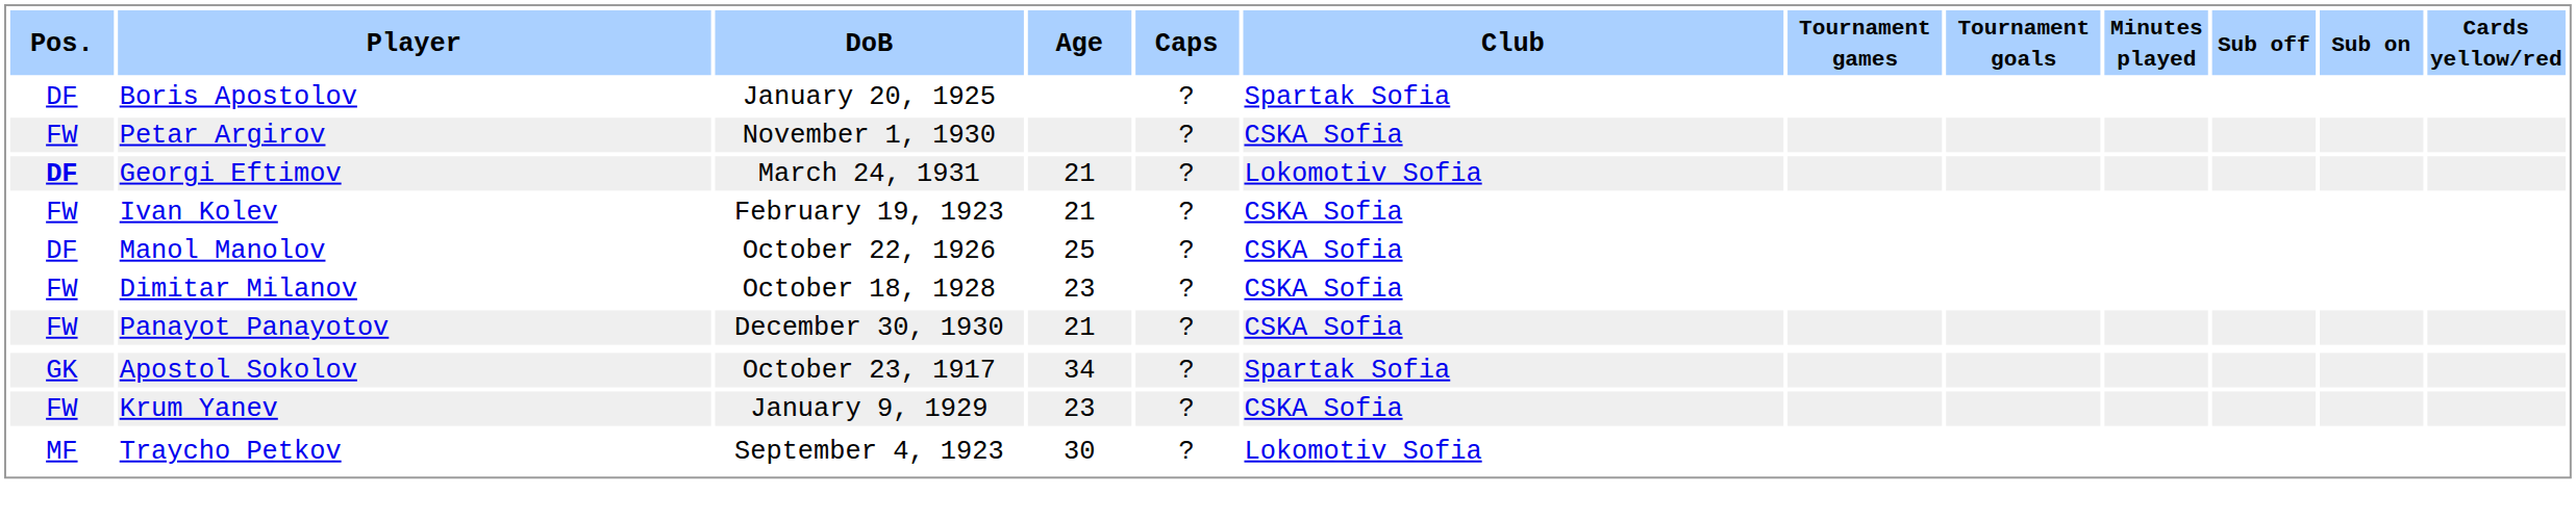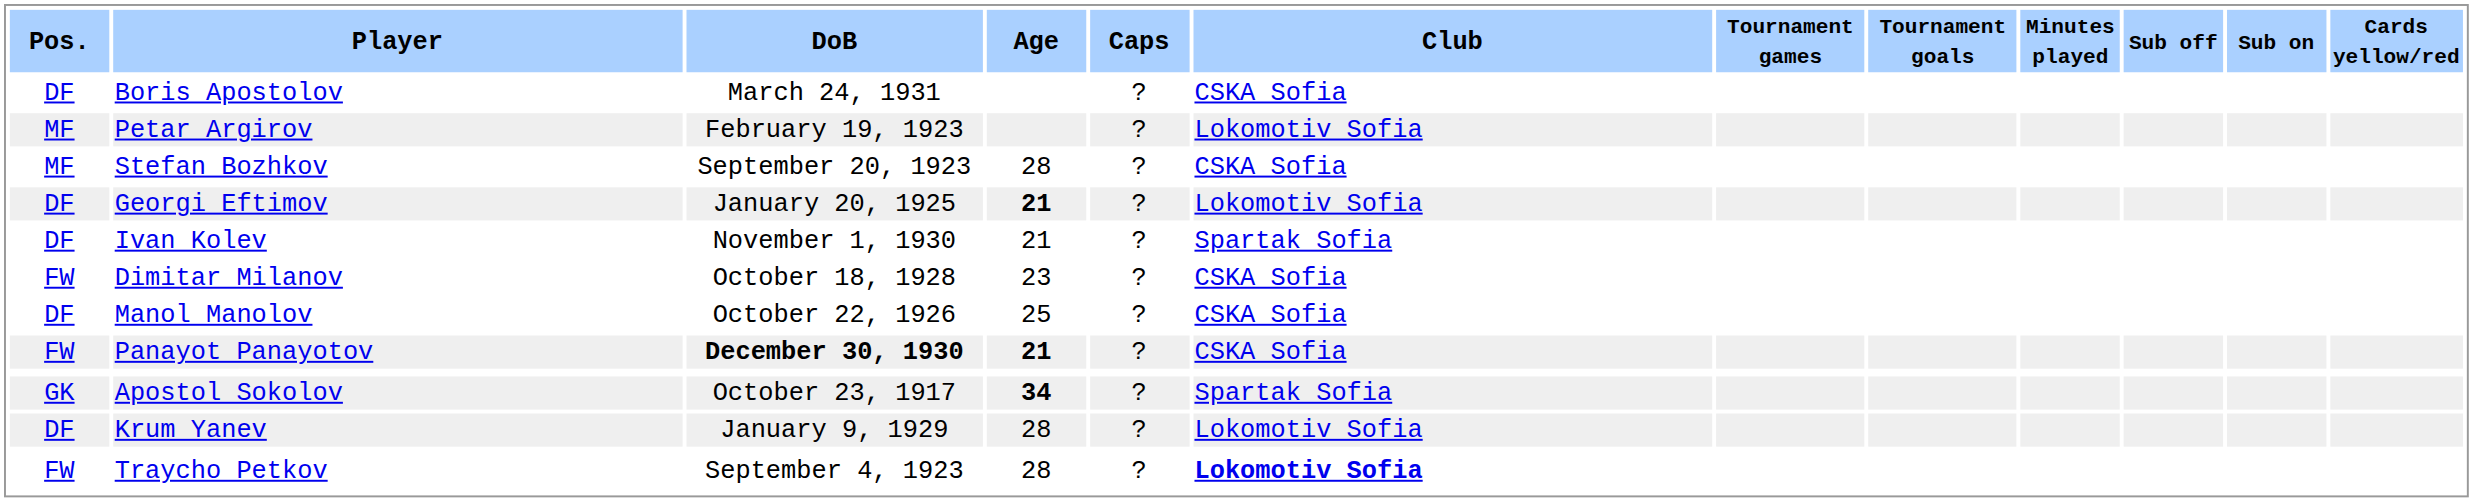Boris Apostolov | DoB: January 20, 1925 -> March 24, 1931
Boris Apostolov | Club: Spartak Sofia -> CSKA Sofia
Petar Argirov | Pos.: FW -> MF
Petar Argirov | DoB: November 1, 1930 -> February 19, 1923
Petar Argirov | Club: CSKA Sofia -> Lokomotiv Sofia
+ row: MF | Stefan Bozhkov | September 20, 1923 | 28 | ? | CSKA Sofia
Georgi Eftimov | Pos.: bold -> normal
Georgi Eftimov | DoB: March 24, 1931 -> January 20, 1925
Georgi Eftimov | Age: normal -> bold
Ivan Kolev | Pos.: FW -> DF
Ivan Kolev | DoB: February 19, 1923 -> November 1, 1930
Ivan Kolev | Club: CSKA Sofia -> Spartak Sofia
rows swapped: Manol Manolov <-> Dimitar Milanov
Panayot Panayotov | DoB: normal -> bold
Panayot Panayotov | Age: normal -> bold
Apostol Sokolov | Age: normal -> bold
Krum Yanev | Pos.: FW -> DF
Krum Yanev | Age: 23 -> 28
Krum Yanev | Club: CSKA Sofia -> Lokomotiv Sofia
Traycho Petkov | Pos.: MF -> FW
Traycho Petkov | Age: 30 -> 28
Traycho Petkov | Club: normal -> bold
